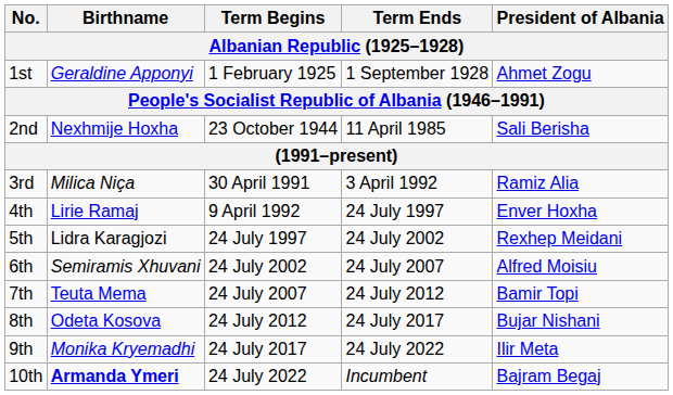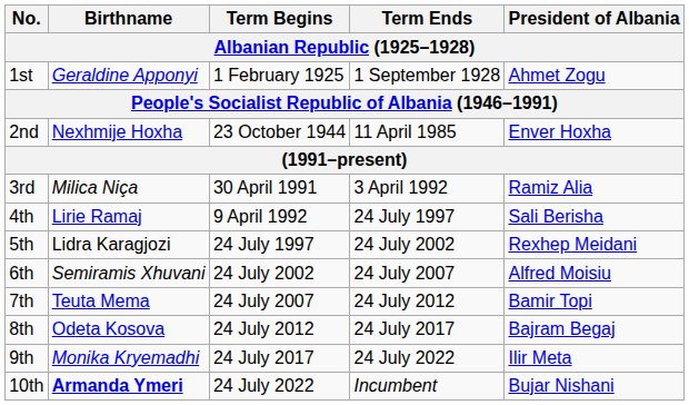2nd | President of Albania: Sali Berisha -> Enver Hoxha
4th | President of Albania: Enver Hoxha -> Sali Berisha
8th | President of Albania: Bujar Nishani -> Bajram Begaj
10th | President of Albania: Bajram Begaj -> Bujar Nishani
